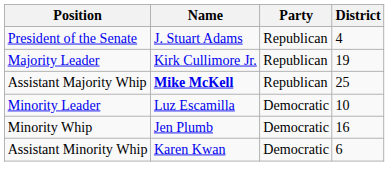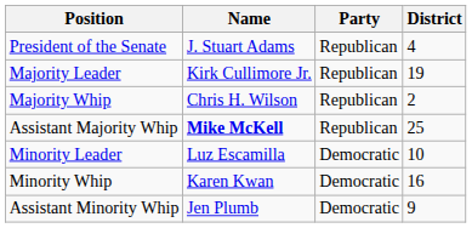+ row: Majority Whip | Chris H. Wilson | Republican | 2
Minority Whip | Name: Jen Plumb -> Karen Kwan
Assistant Minority Whip | Name: Karen Kwan -> Jen Plumb
Assistant Minority Whip | District: 6 -> 9
